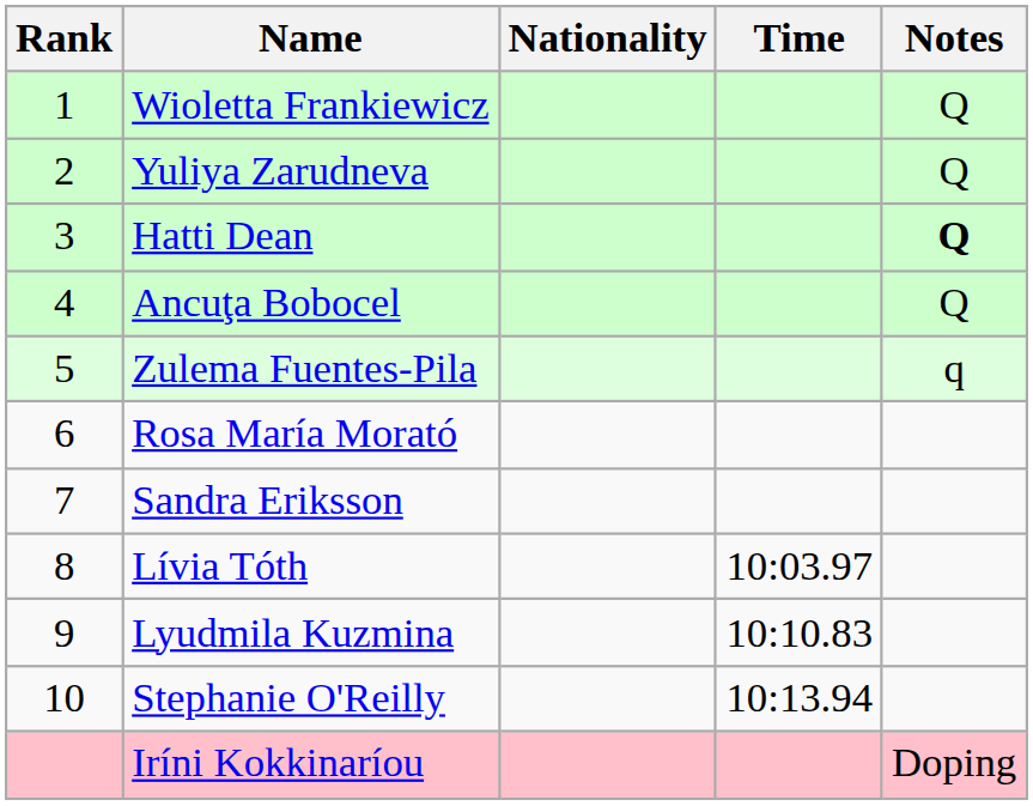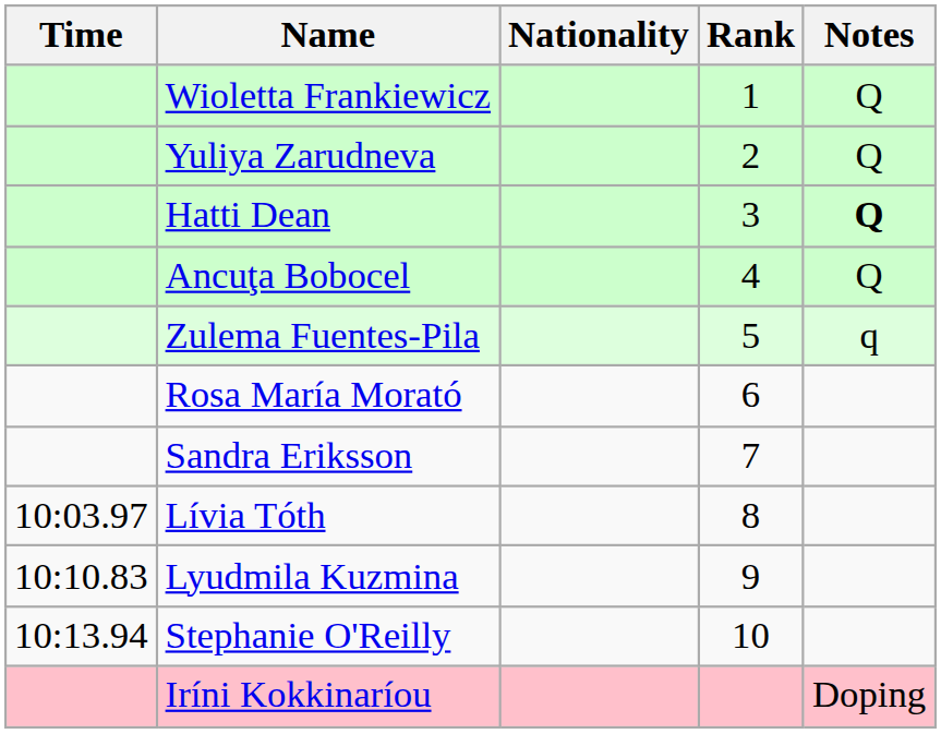columns swapped: Rank <-> Time
